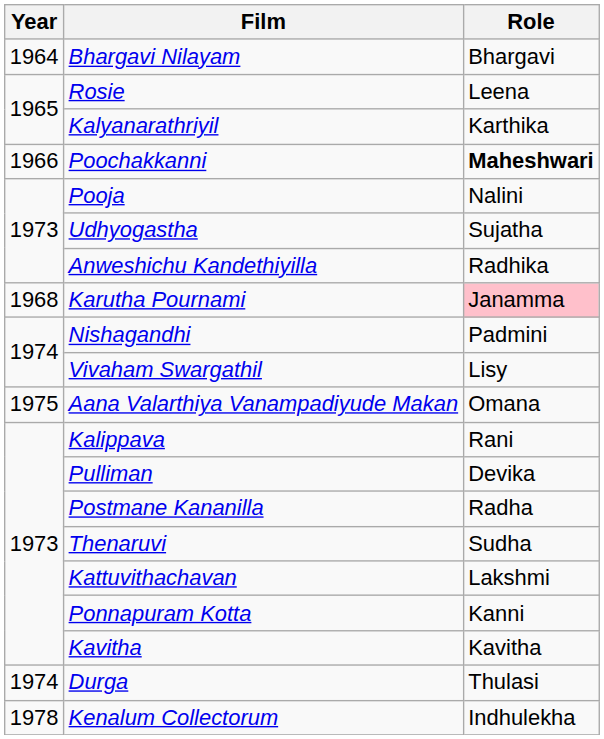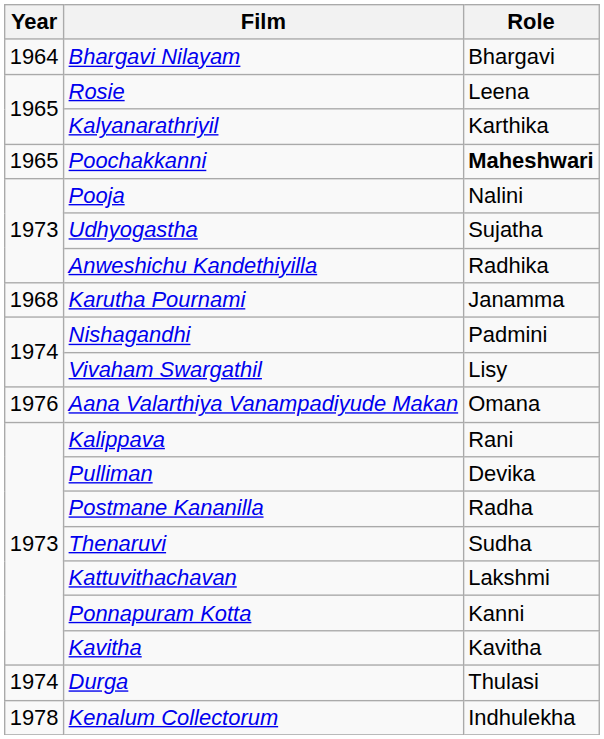Poochakkanni | Year: 1966 -> 1965
Karutha Pournami | Role: pink background -> no background
Aana Valarthiya Vanampadiyude Makan | Year: 1975 -> 1976
